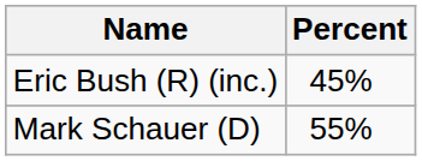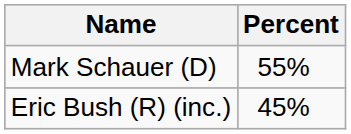rows swapped: Mark Schauer (D) <-> Eric Bush (R) (inc.)
